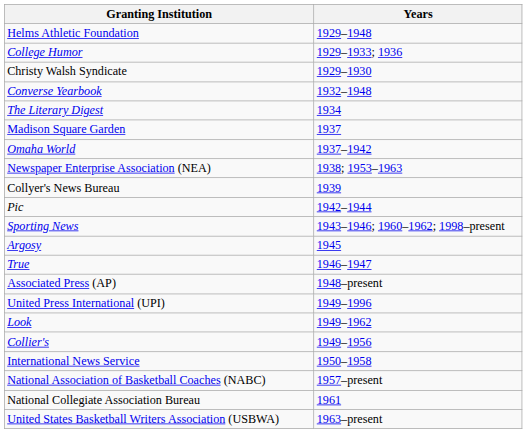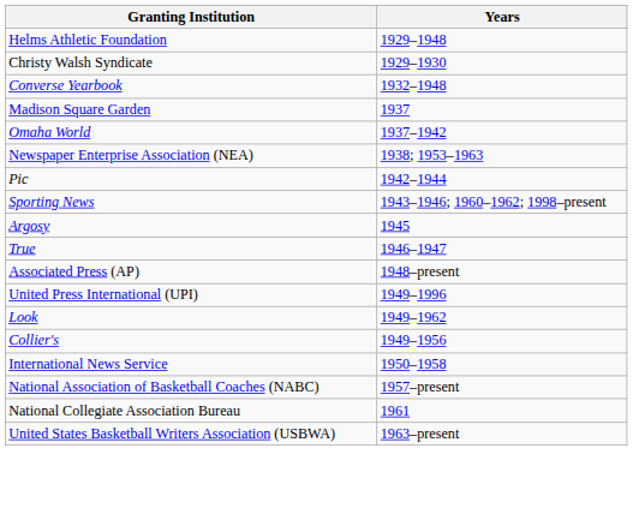- row: College Humor | 1929–1933; 1936
- row: The Literary Digest | 1934
- row: Collyer's News Bureau | 1939
